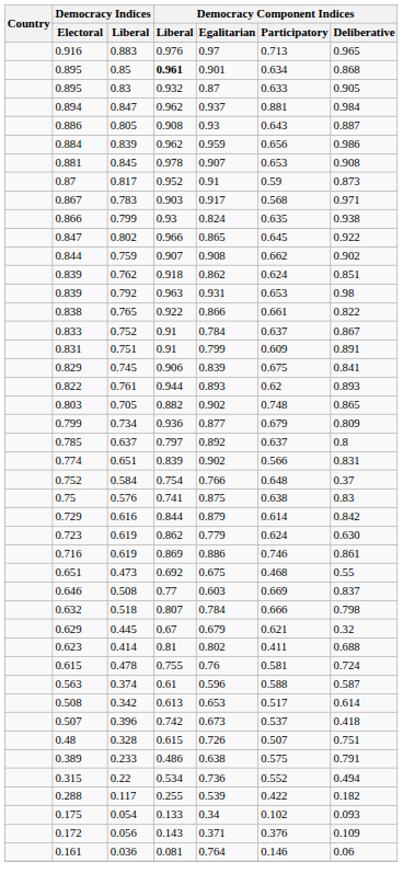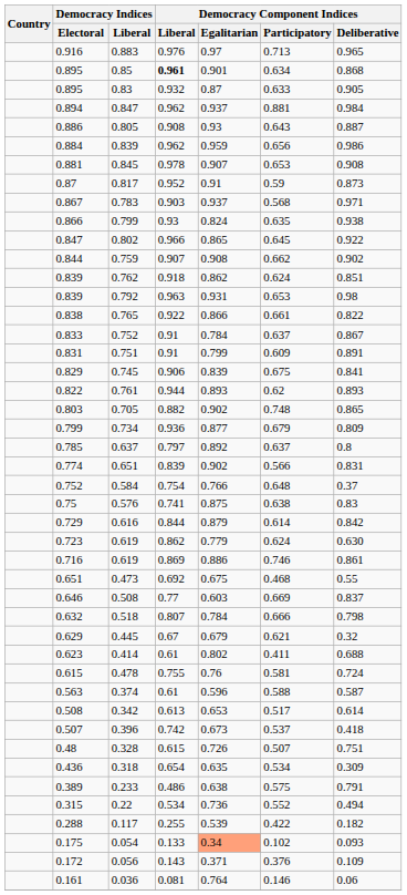0.783 | Democracy Component Indices / Egalitarian: 0.917 -> 0.937
0.414 | Democracy Component Indices / Liberal: 0.81 -> 0.61
+ row: 0.436 | 0.318 | 0.654 | 0.635 | 0.534 | 0.309
0.054 | Democracy Component Indices / Egalitarian: no background -> lightsalmon background
